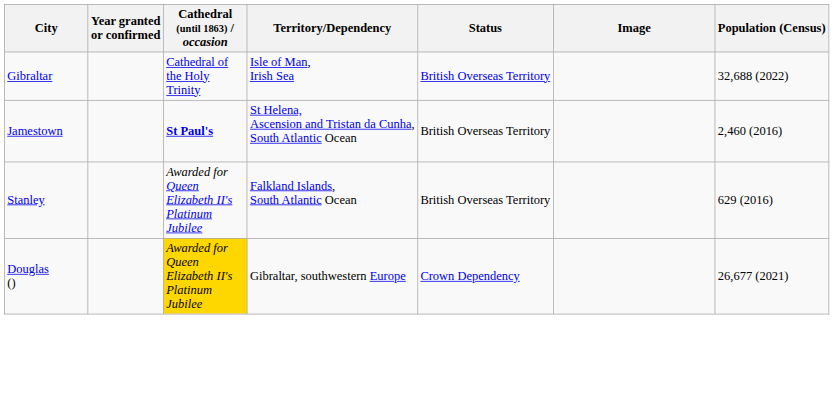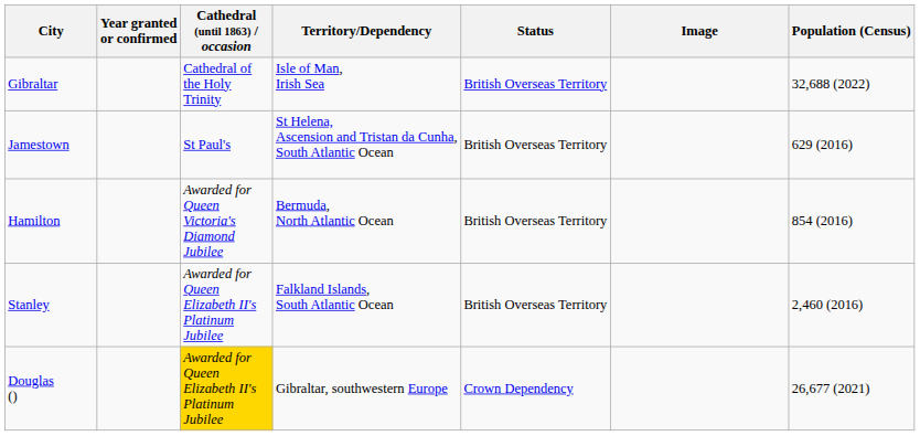Jamestown | Cathedral (until 1863) / occasion: bold -> normal
Jamestown | Population (Census): 2,460 (2016) -> 629 (2016)
+ row: Hamilton | Awarded for Queen Victoria's Diamond Jubilee | Bermuda, North Atlantic Ocean | British Overseas Territory | 854 (2016)
Stanley | Population (Census): 629 (2016) -> 2,460 (2016)
